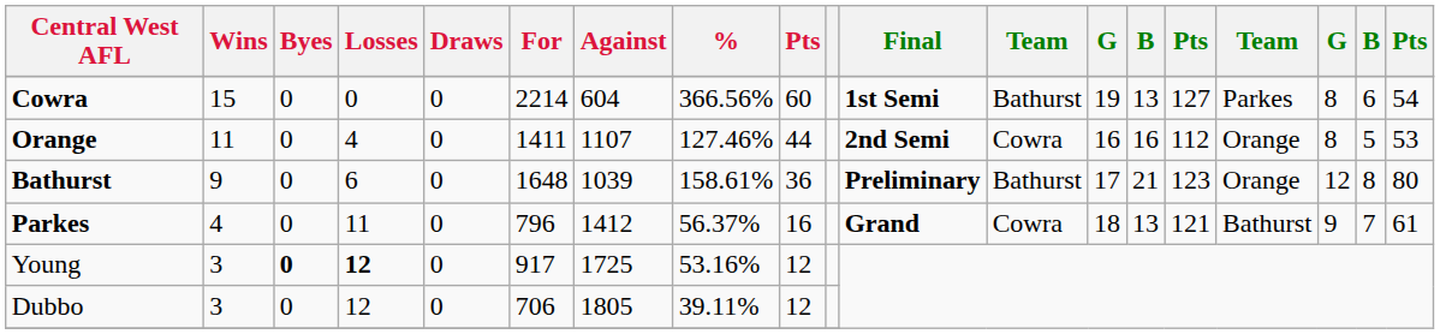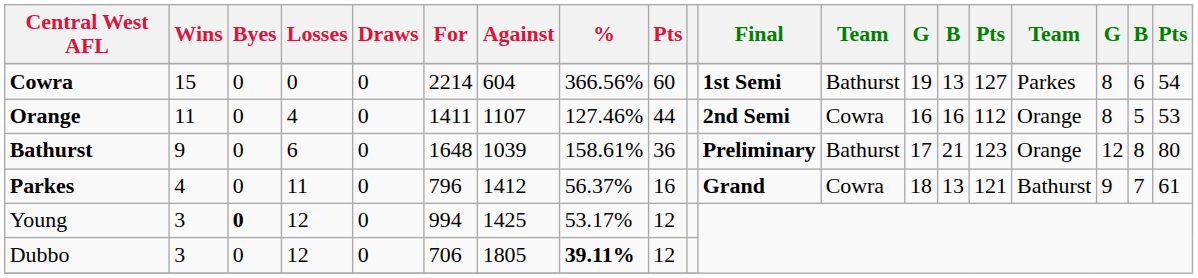Young | Losses: bold -> normal
Young | For: 917 -> 994
Young | Against: 1725 -> 1425
Young | %: 53.16% -> 53.17%
Dubbo | %: normal -> bold
